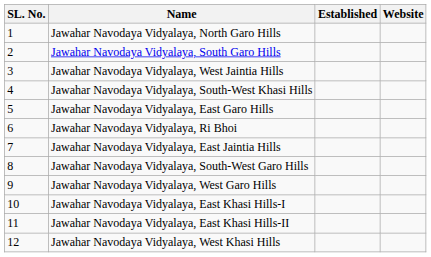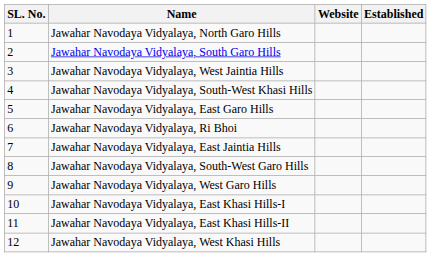columns swapped: Established <-> Website
